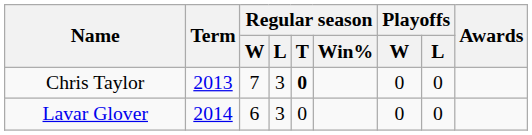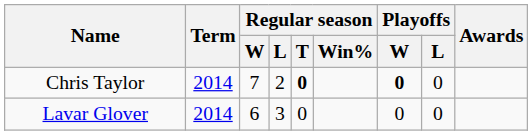Chris Taylor | Term: 2013 -> 2014
Chris Taylor | Regular season / L: 3 -> 2
Chris Taylor | Playoffs / W: normal -> bold
